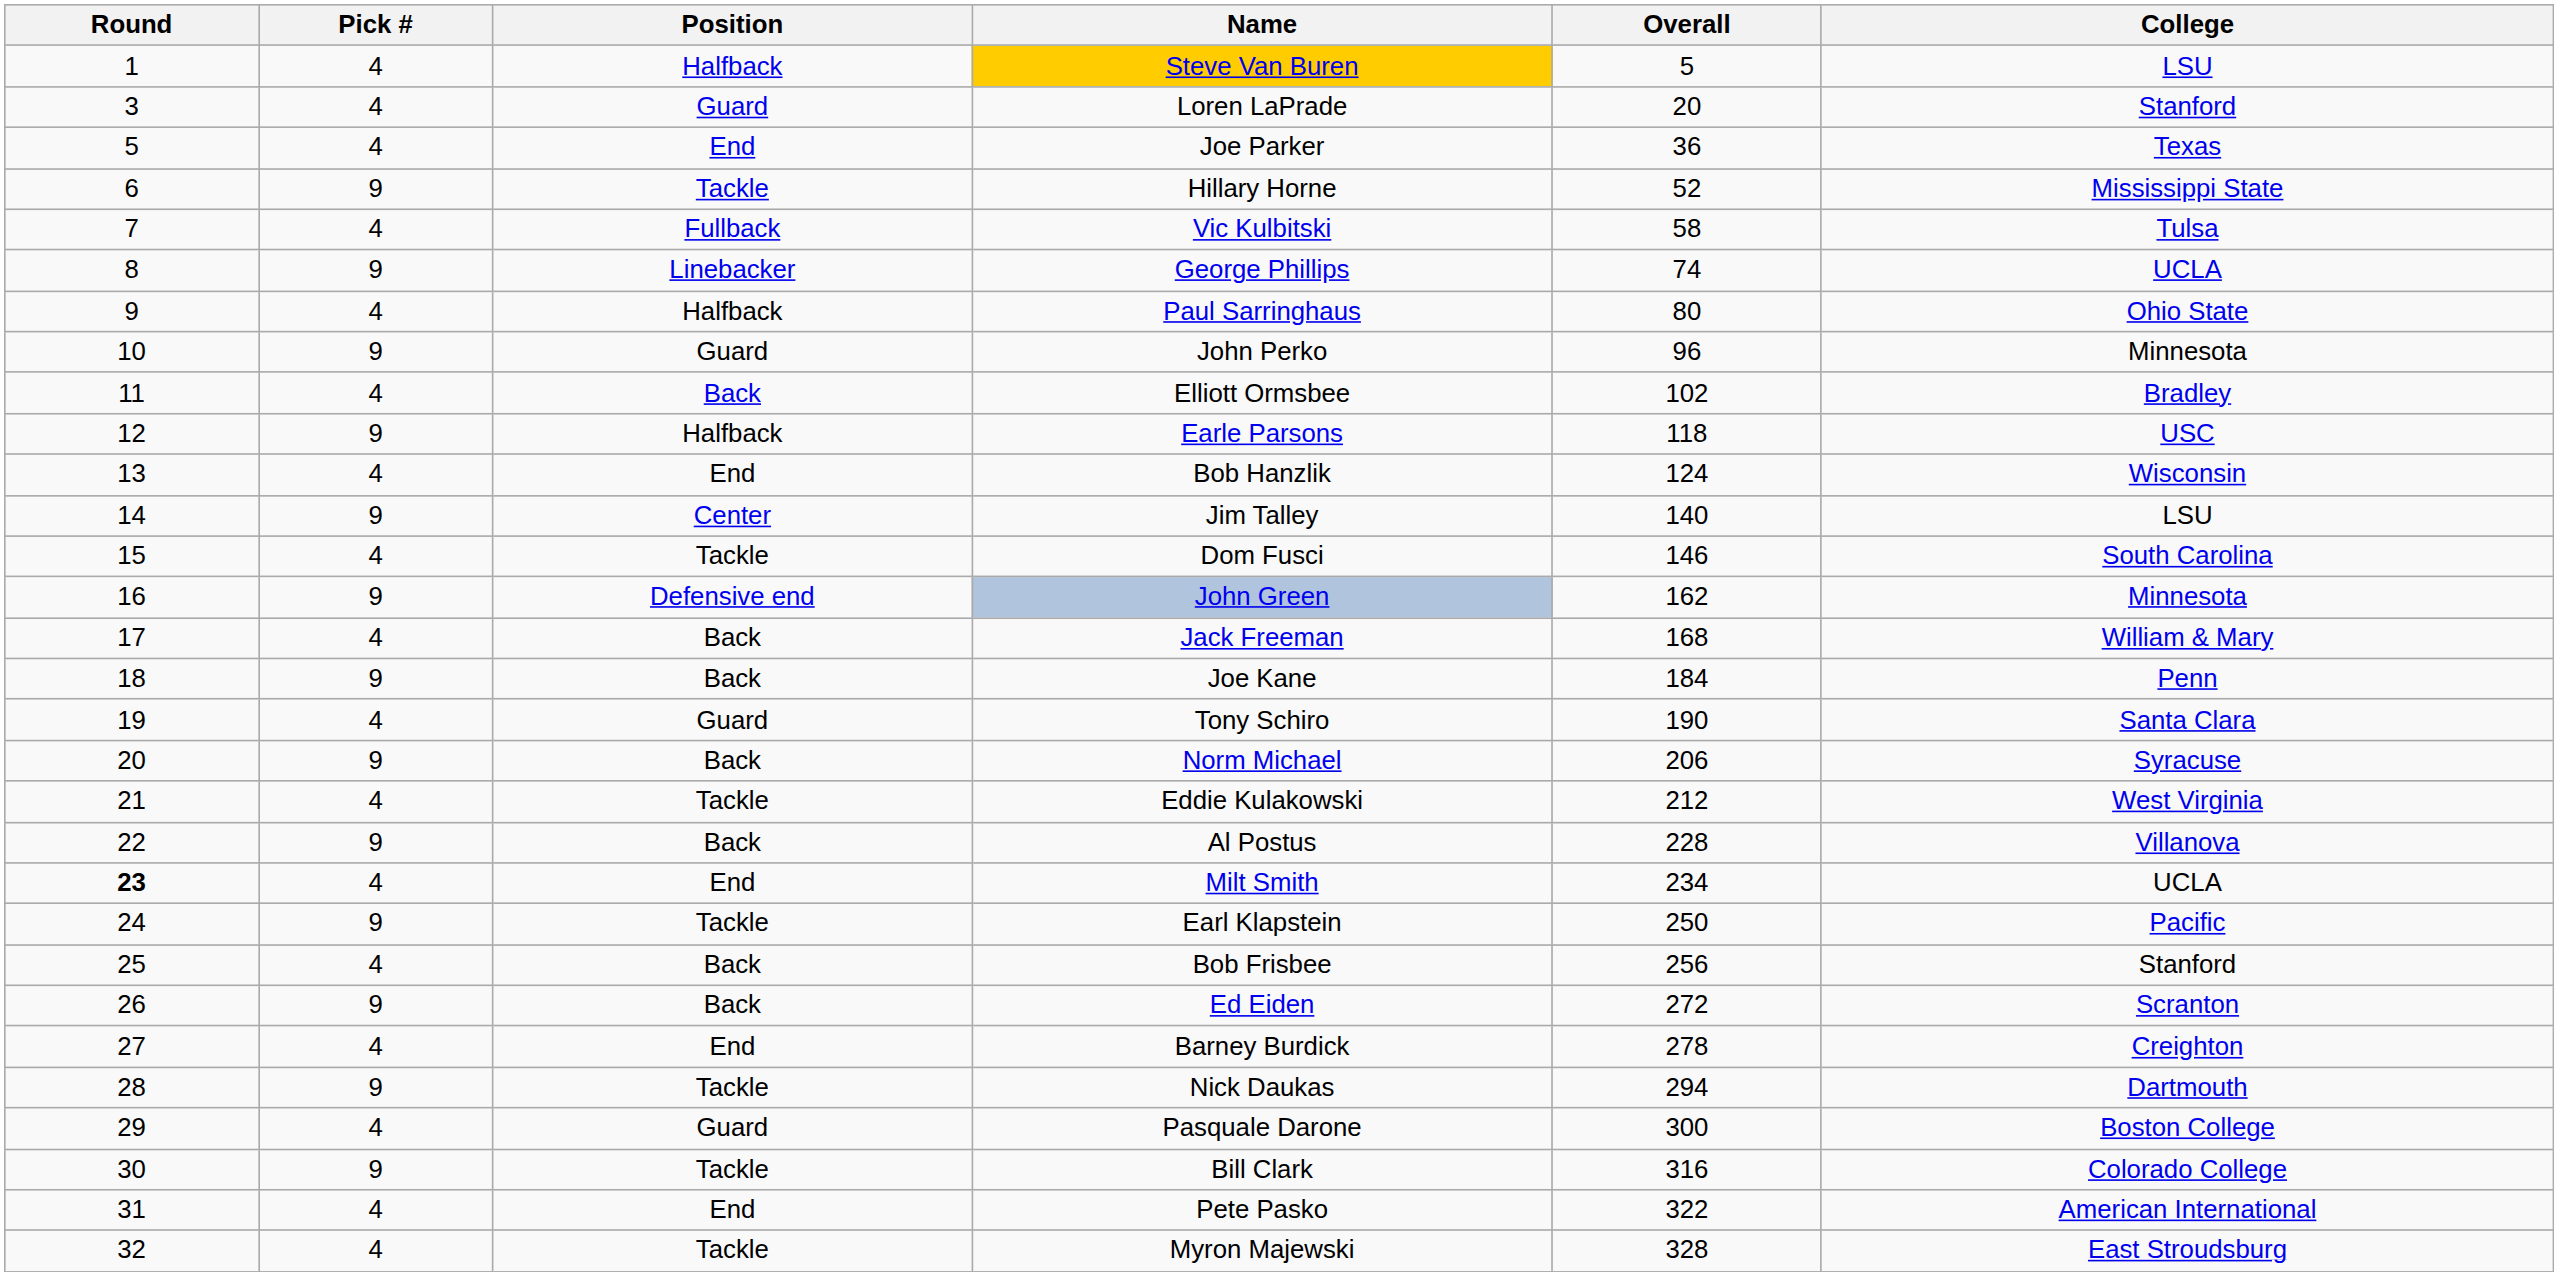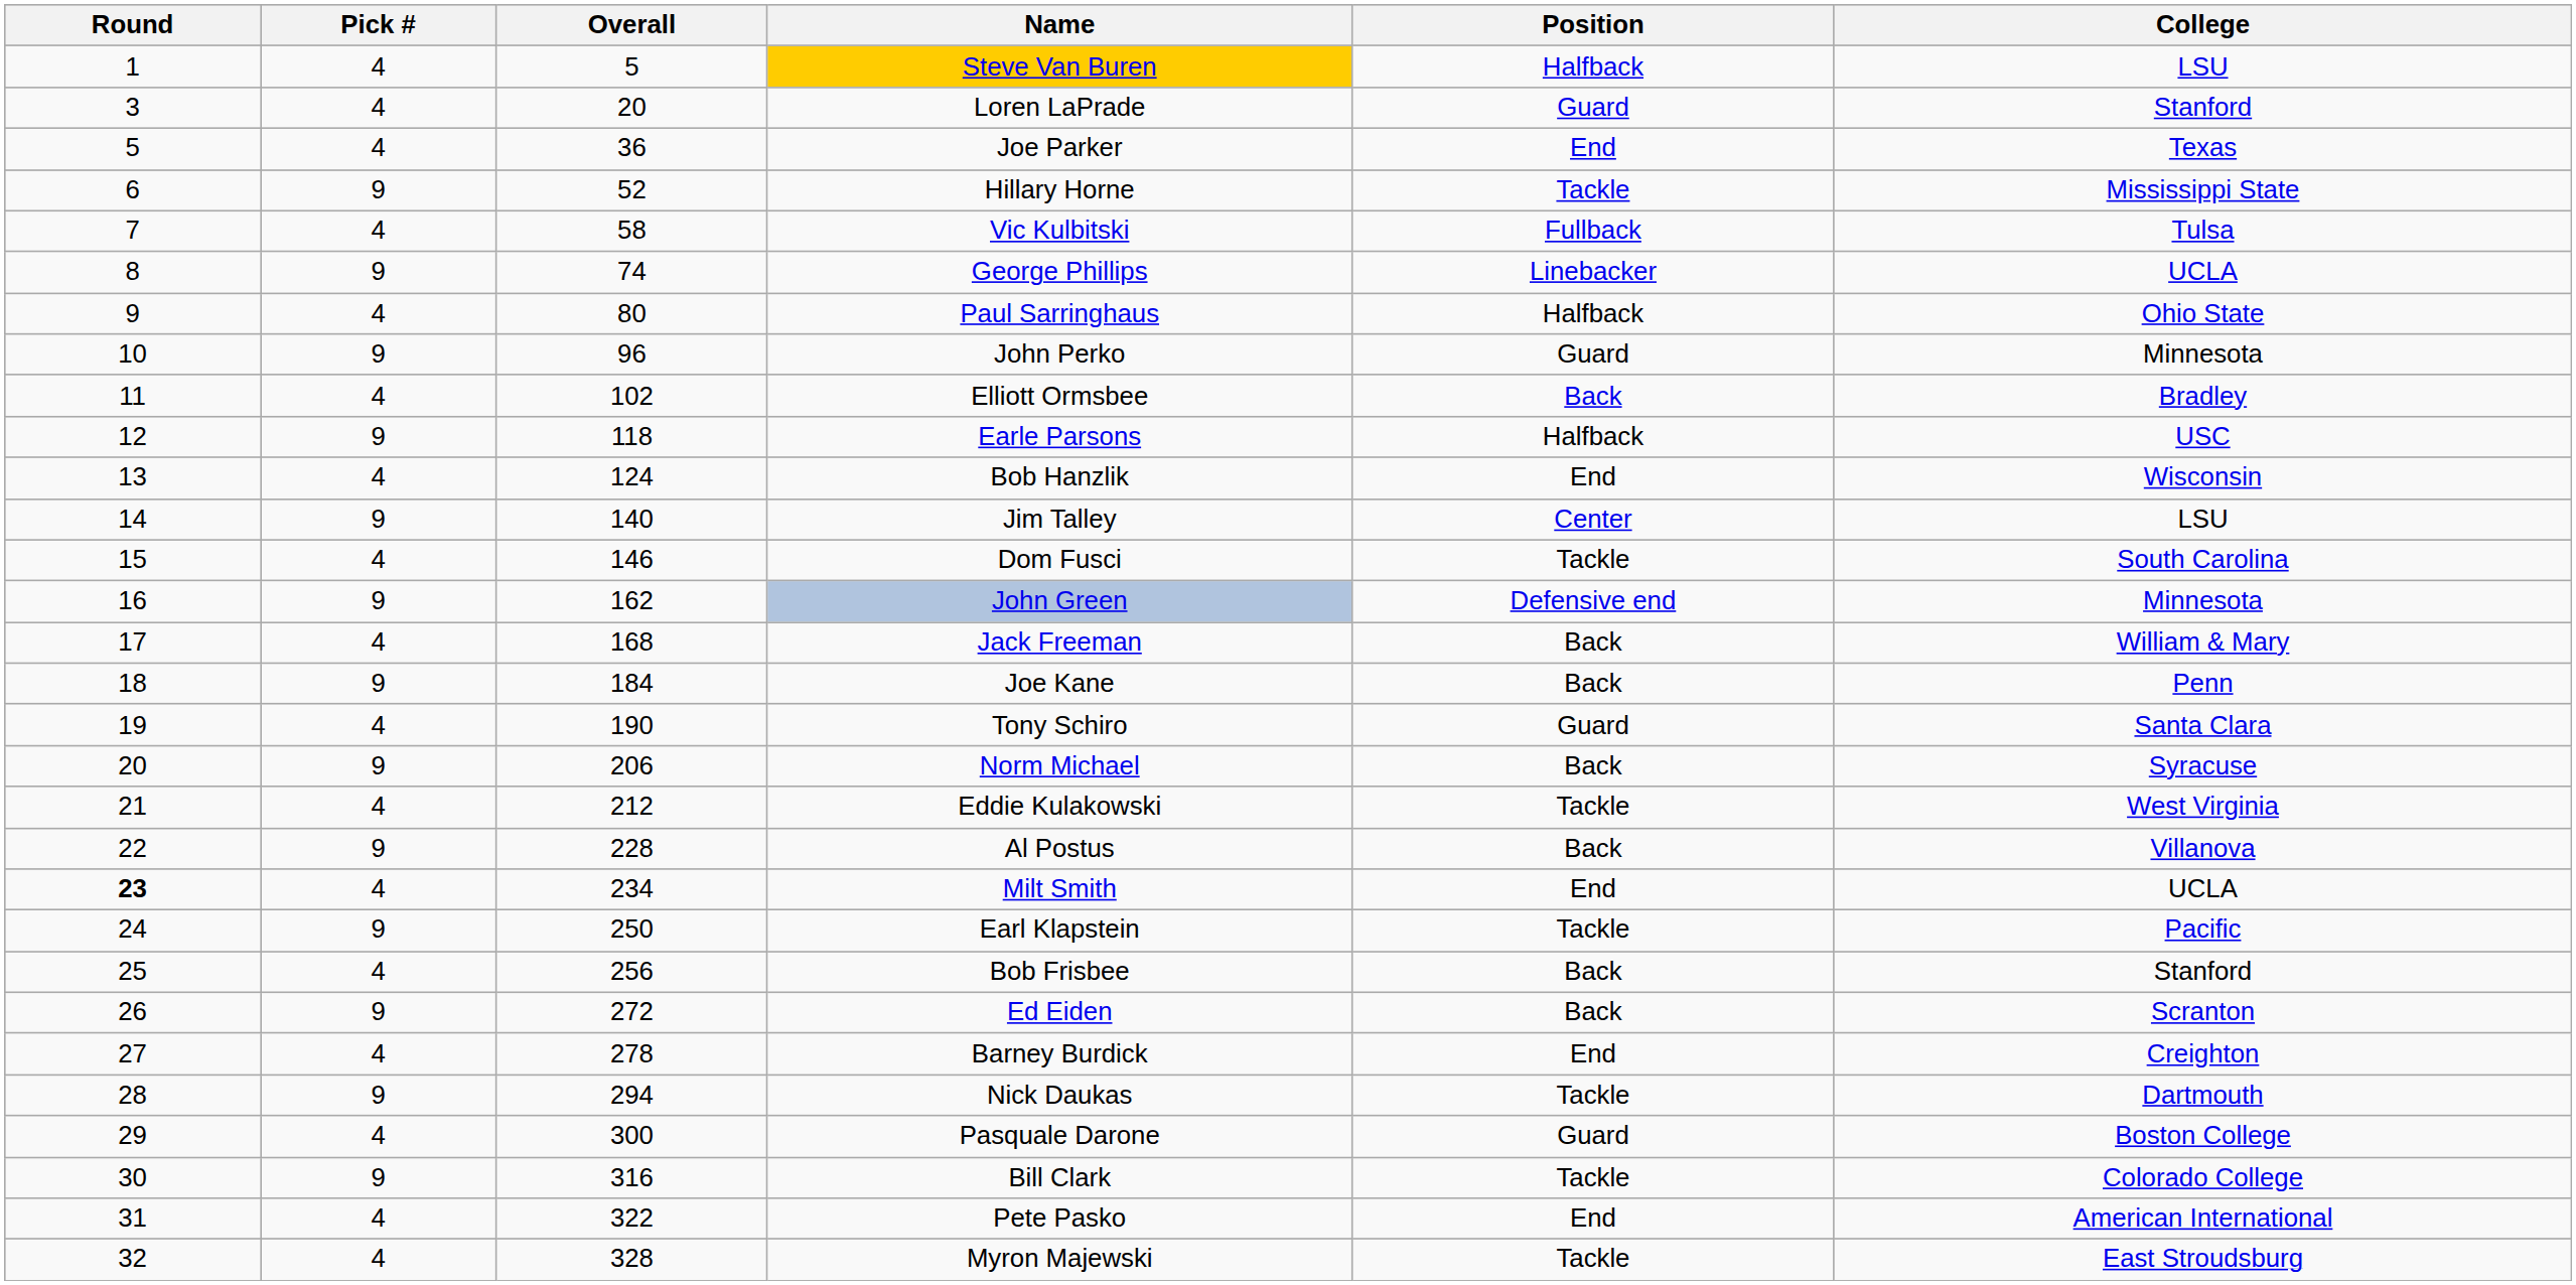columns swapped: Overall <-> Position
